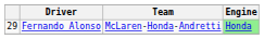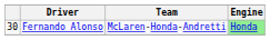Fernando Alonso | column 1: 29 -> 30
